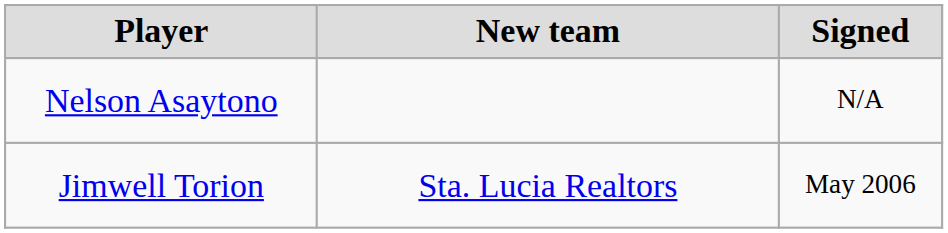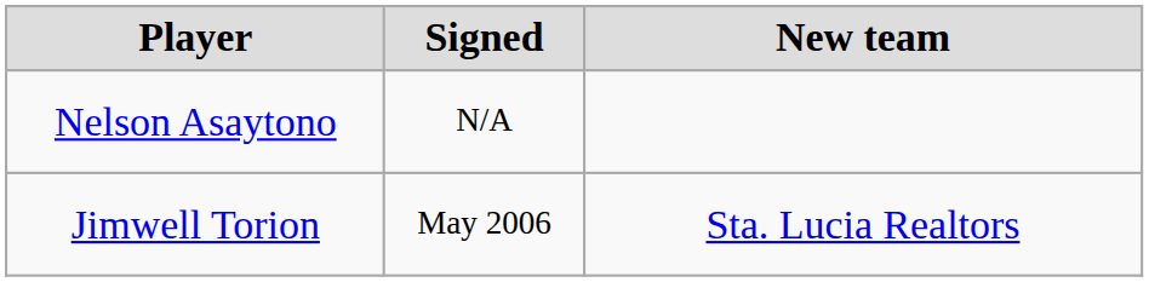columns swapped: Signed <-> New team
